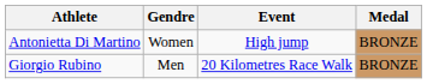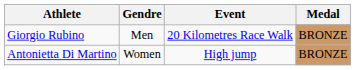rows swapped: Giorgio Rubino <-> Antonietta Di Martino
